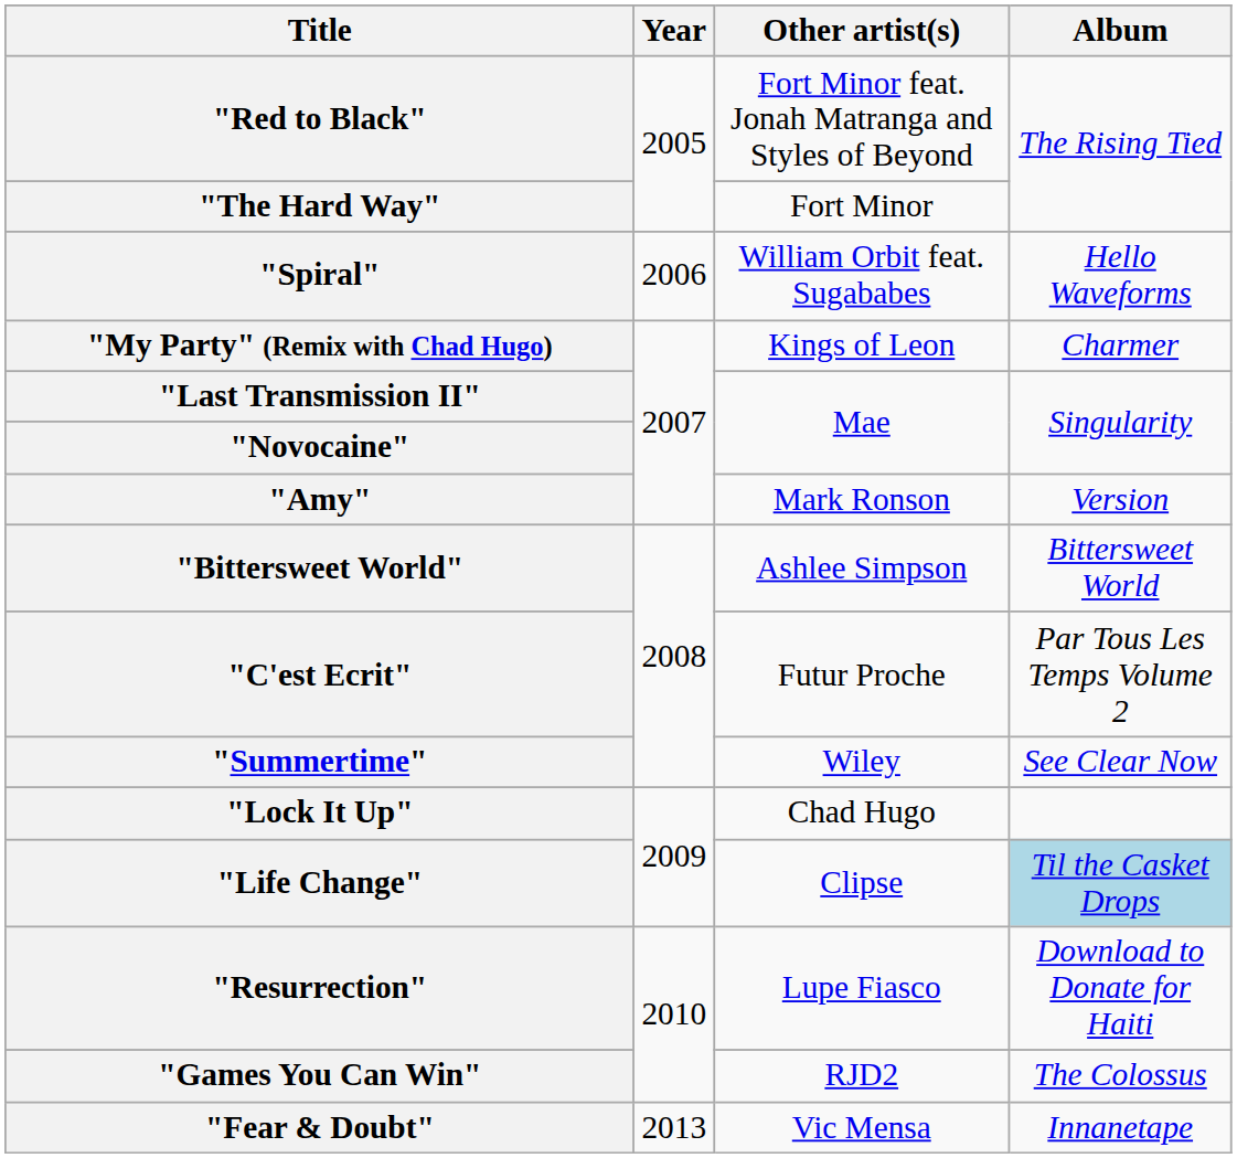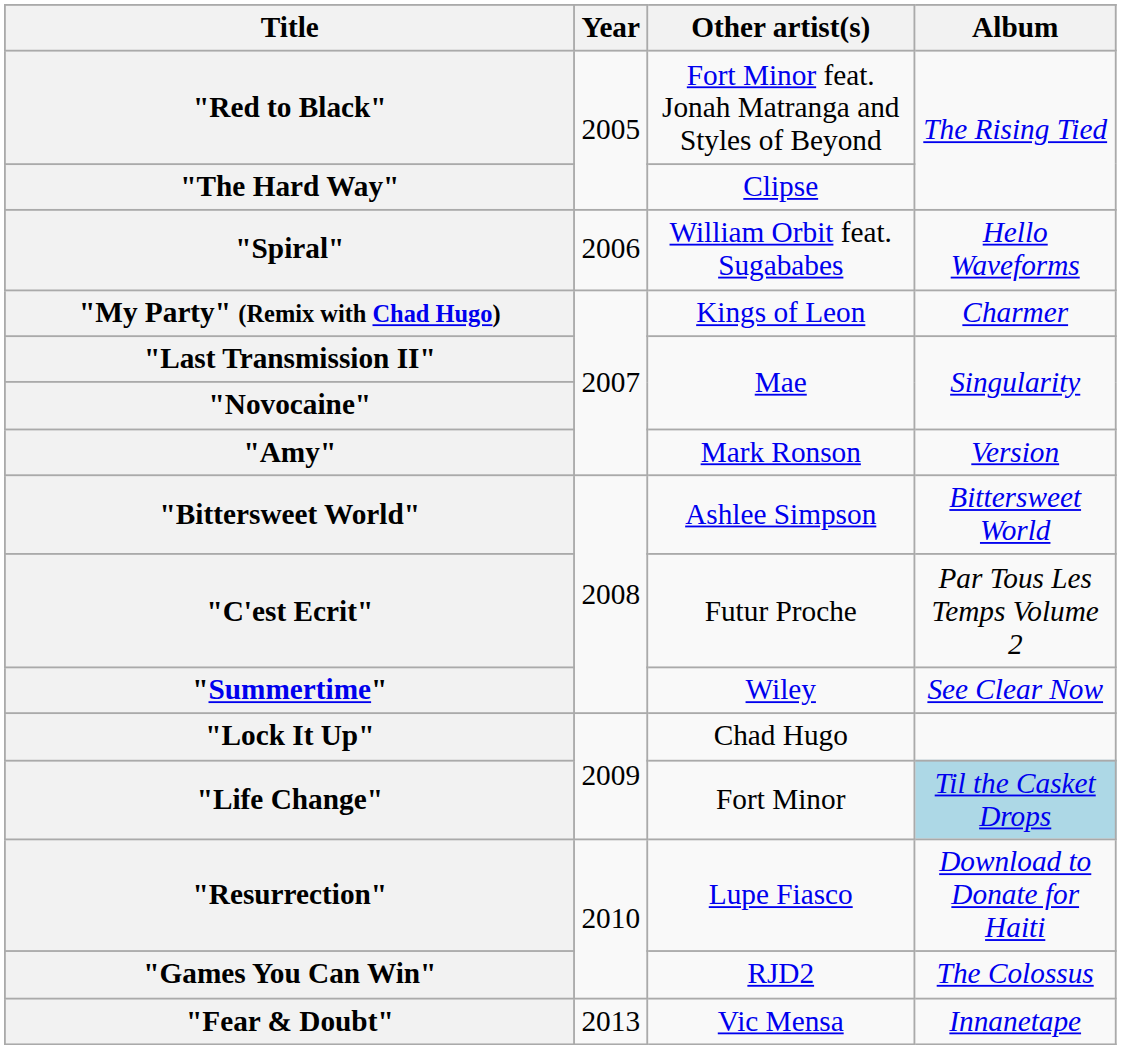"The Hard Way" | Other artist(s): Fort Minor -> Clipse
"Life Change" | Other artist(s): Clipse -> Fort Minor
